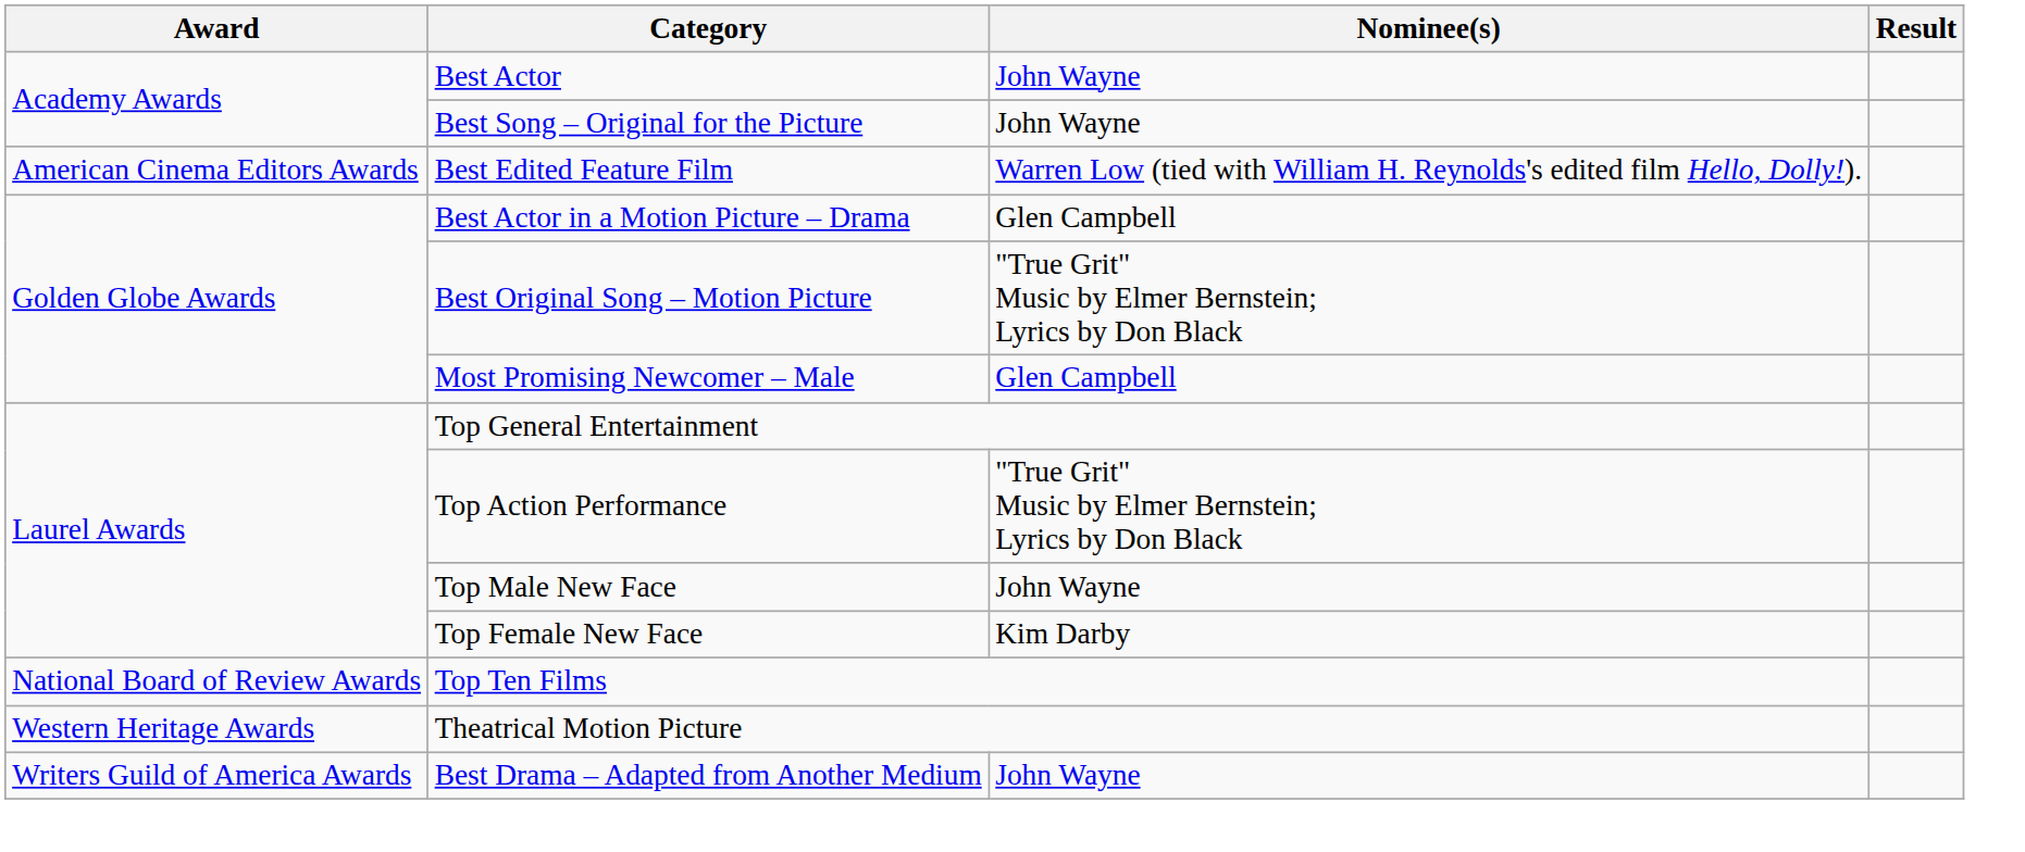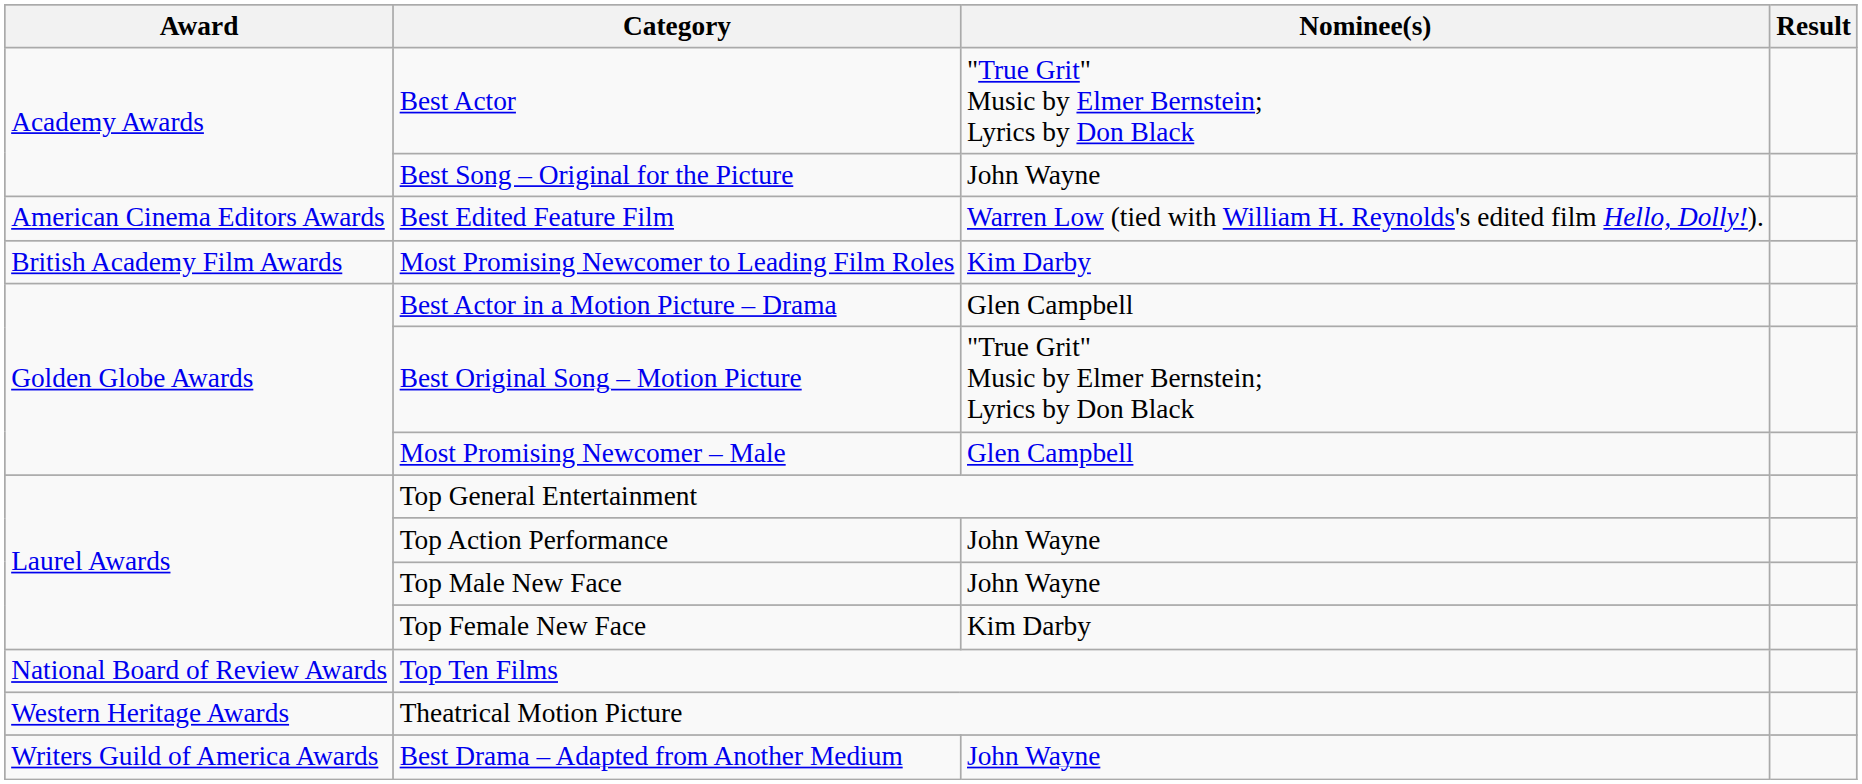Best Actor | Nominee(s): John Wayne -> "True Grit" Music by Elmer Bernstein; Lyrics by Don Black
+ row: British Academy Film Awards | Most Promising Newcomer to Leading Film Roles | Kim Darby
Top Action Performance | Nominee(s): "True Grit" Music by Elmer Bernstein; Lyrics by Don Black -> John Wayne
